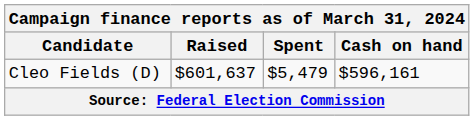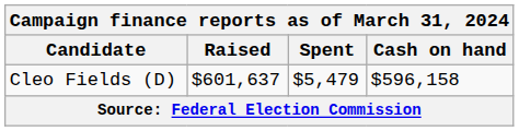Cleo Fields (D) | Cash on hand: $596,161 -> $596,158
